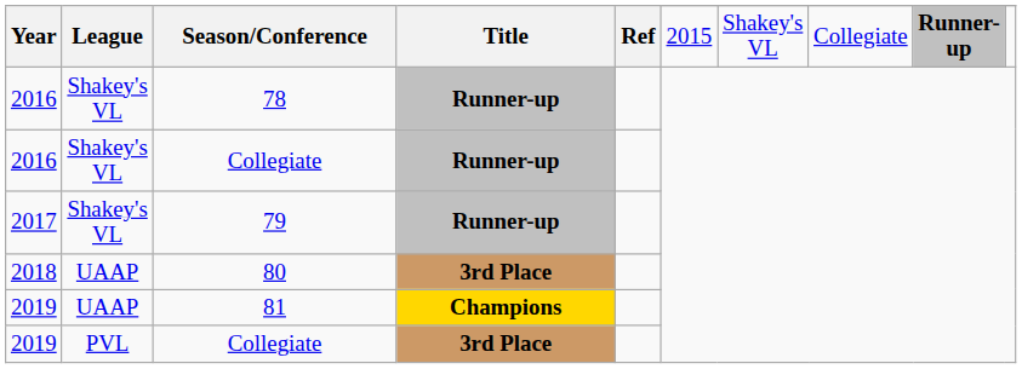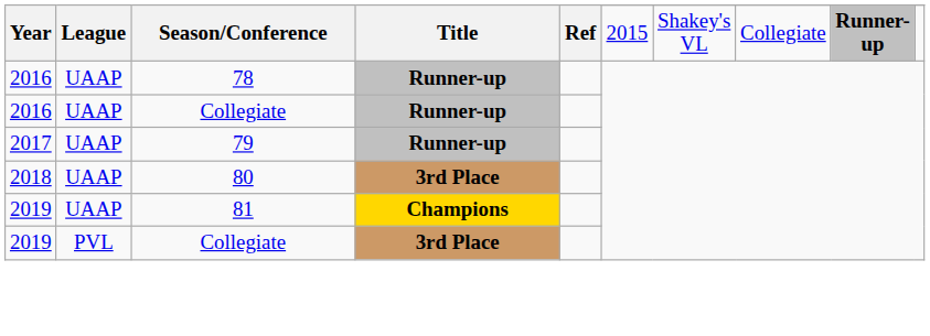78 | League: Shakey's VL -> UAAP
2016 / Collegiate | League: Shakey's VL -> UAAP
79 | League: Shakey's VL -> UAAP
